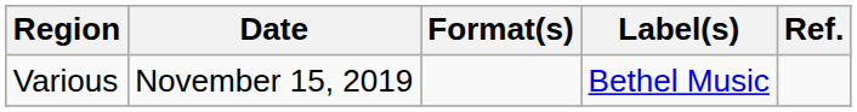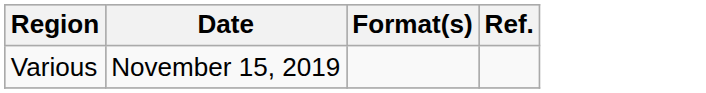- column: Label(s) | Bethel Music
